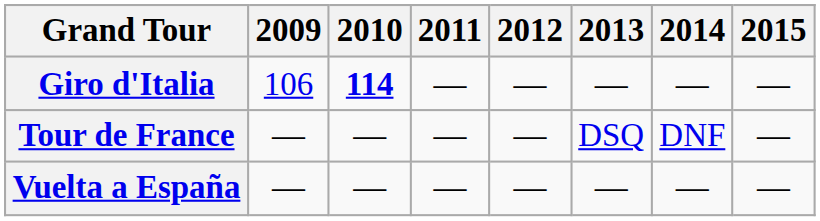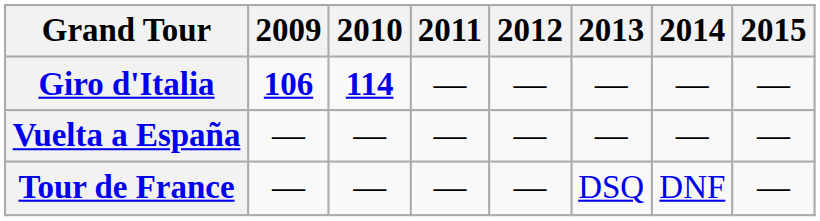Giro d'Italia | 2009: normal -> bold
rows swapped: Tour de France <-> Vuelta a España
